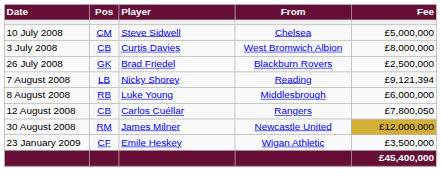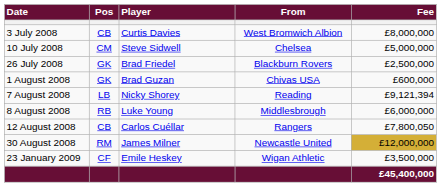rows swapped: 3 July 2008 <-> 10 July 2008
+ row: 1 August 2008 | GK | Brad Guzan | Chivas USA | £600,000
